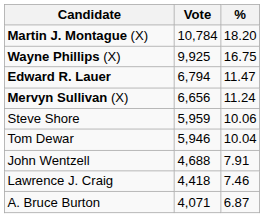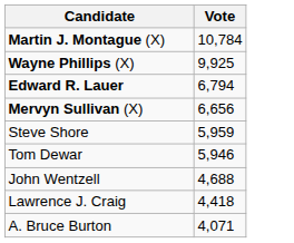- column: % | 18.20 | 16.75 | 11.47 | 11.24 | 10.06 | 10.04 | 7.91 | 7.46 | 6.87
